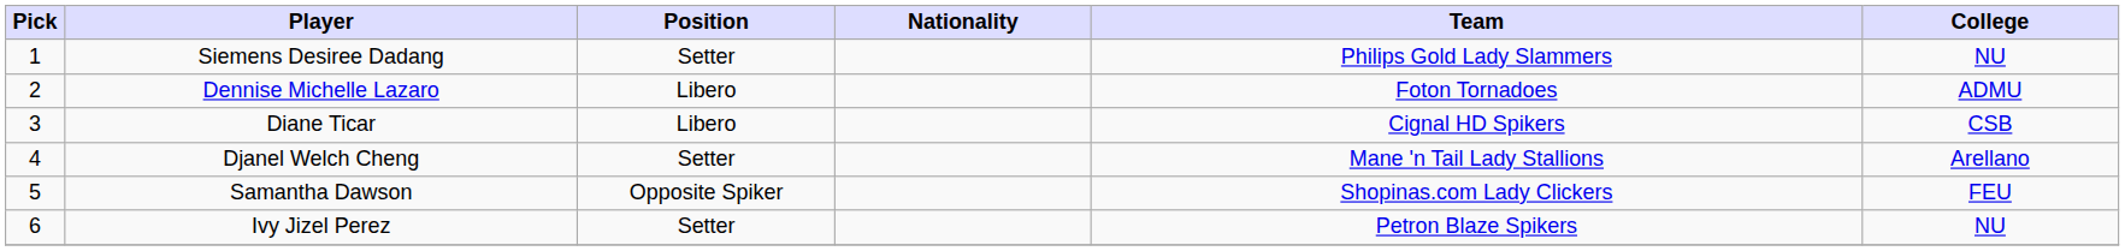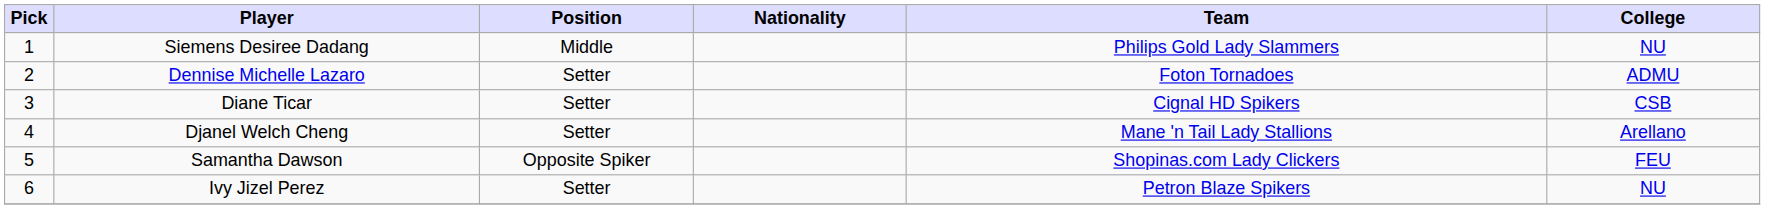Siemens Desiree Dadang | Position: Setter -> Middle
Dennise Michelle Lazaro | Position: Libero -> Setter
Diane Ticar | Position: Libero -> Setter
